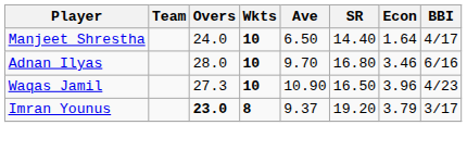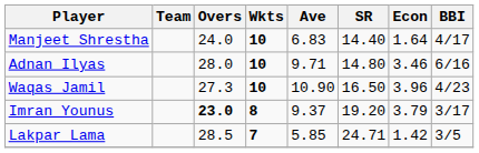Manjeet Shrestha | Ave: 6.50 -> 6.83
Adnan Ilyas | Ave: 9.70 -> 9.71
Adnan Ilyas | SR: 16.80 -> 14.80
+ row: Lakpar Lama | 28.5 | 7 | 5.85 | 24.71 | 1.42 | 3/5
